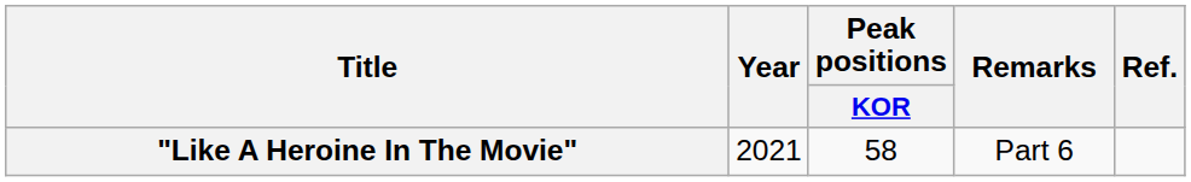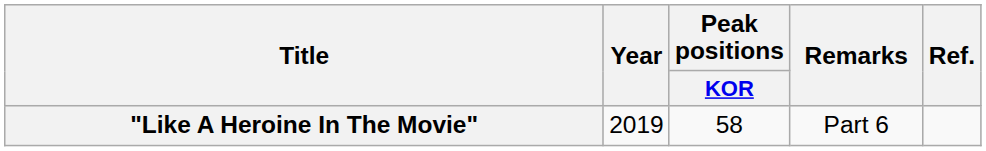"Like A Heroine In The Movie" | Year: 2021 -> 2019
